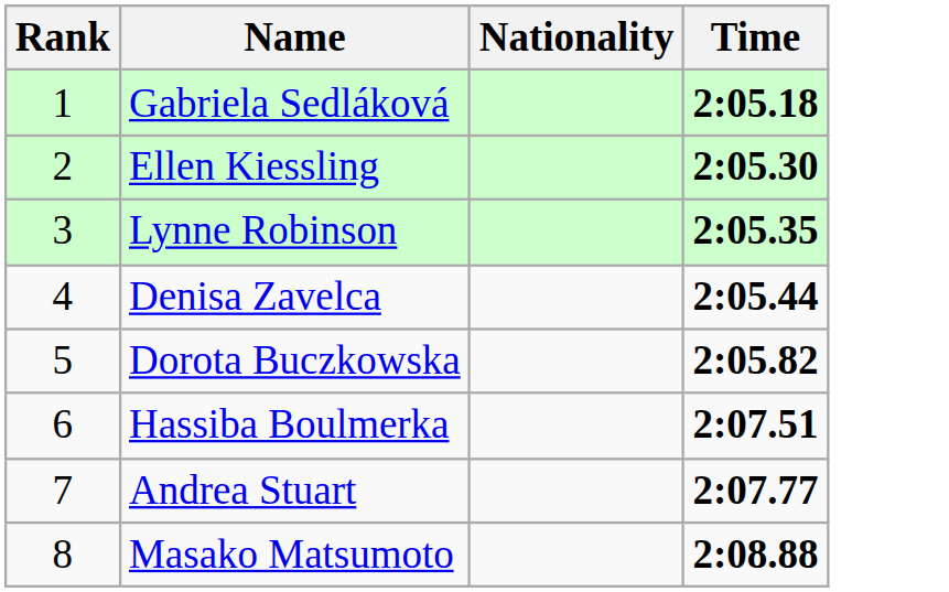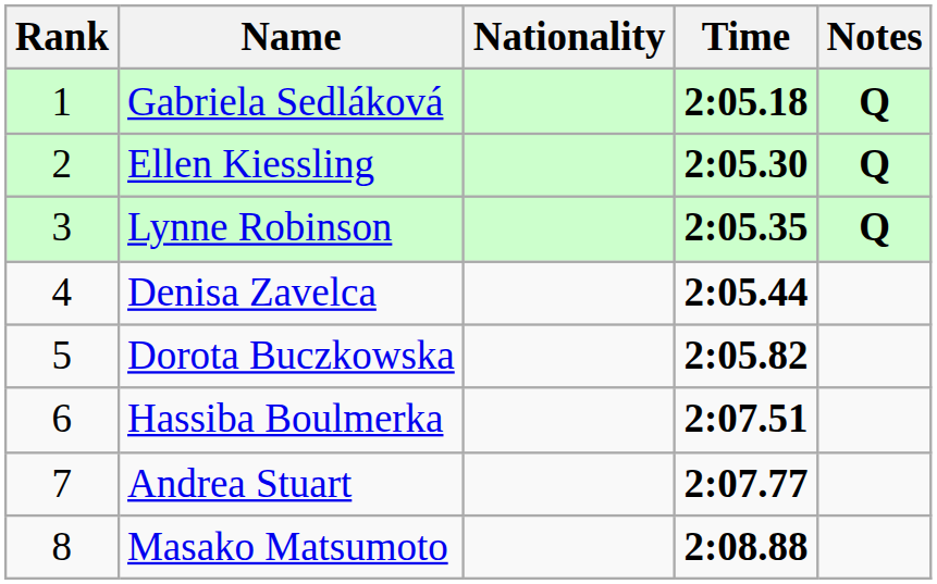+ column: Notes | Q | Q | Q
